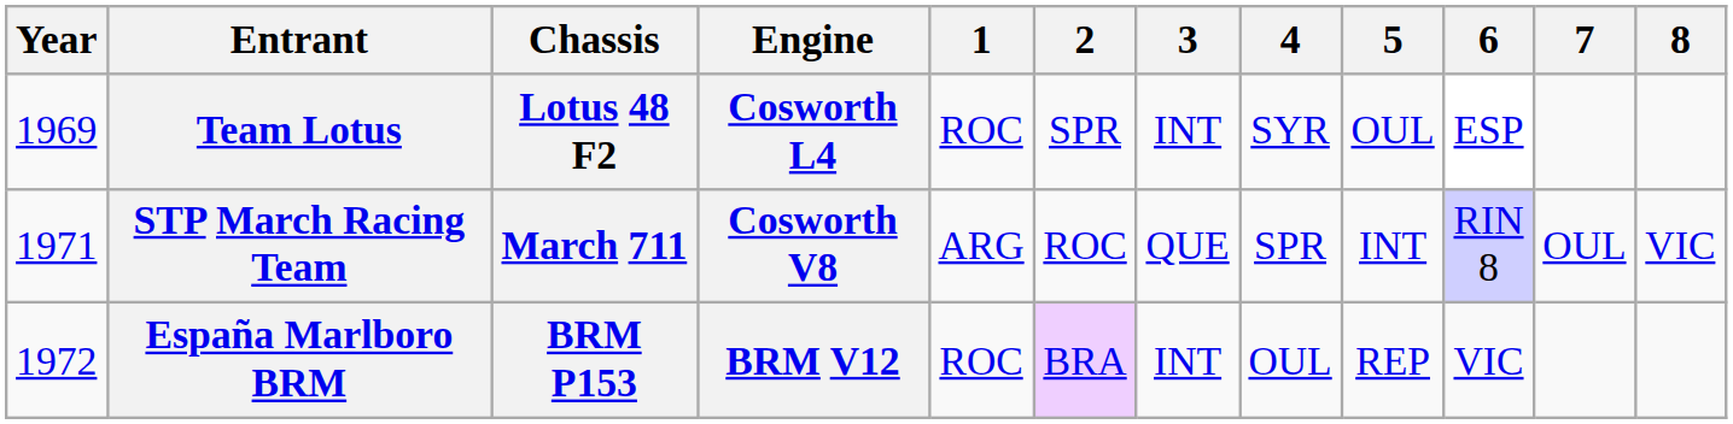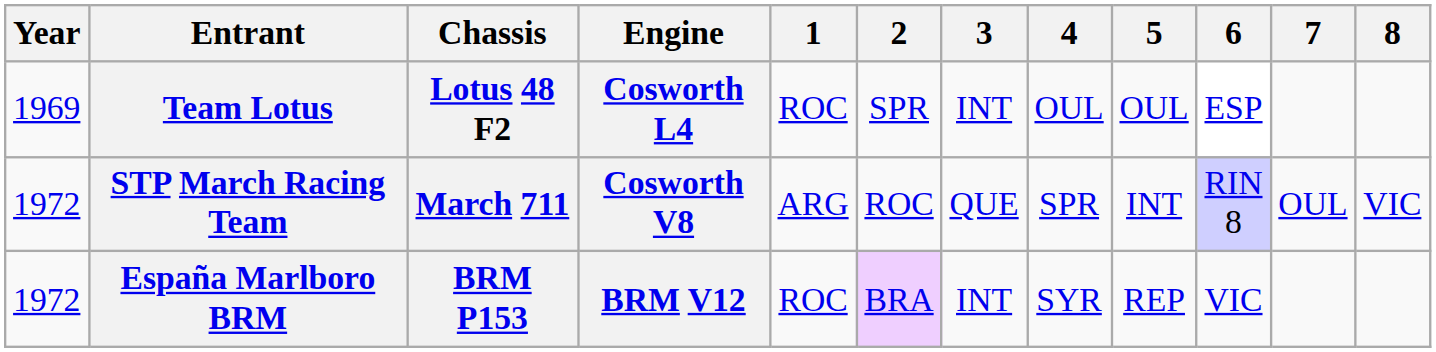Team Lotus | 4: SYR -> OUL
STP March Racing Team | Year: 1971 -> 1972
España Marlboro BRM | 4: OUL -> SYR
